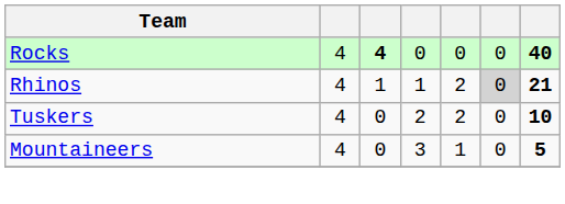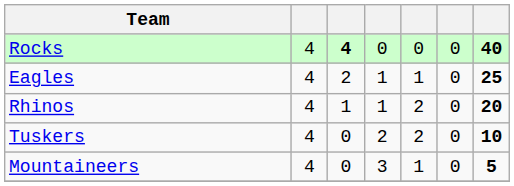+ row: Eagles | 4 | 2 | 1 | 1 | 0 | 25
Rhinos | column 6: lightgrey background -> no background
Rhinos | column 7: 21 -> 20
